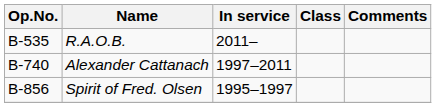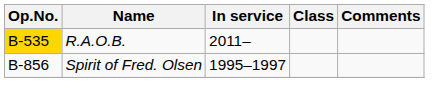R.A.O.B. | Op.No.: no background -> gold background
- row: B-740 | Alexander Cattanach | 1997–2011
